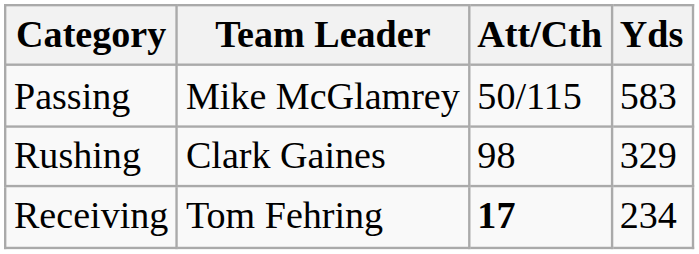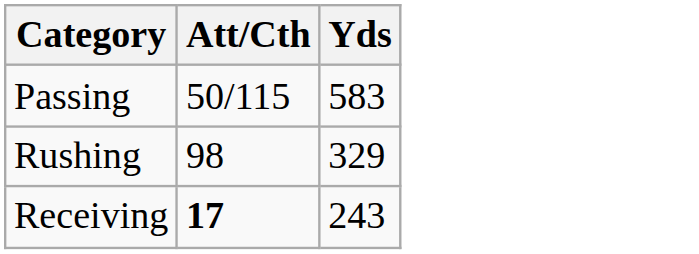- column: Team Leader | Mike McGlamrey | Clark Gaines | Tom Fehring
Receiving | Yds: 234 -> 243
